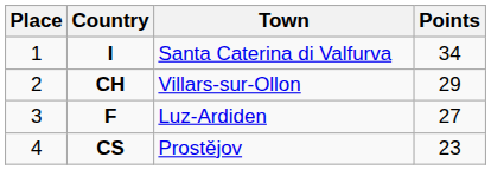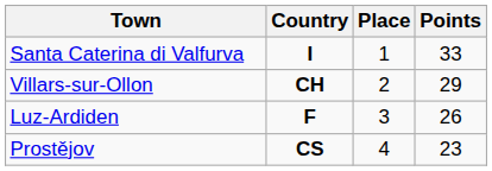columns swapped: Place <-> Town
I | Points: 34 -> 33
F | Points: 27 -> 26
